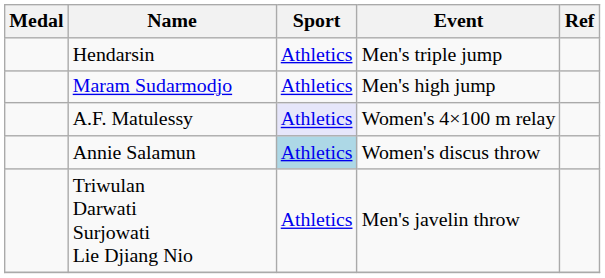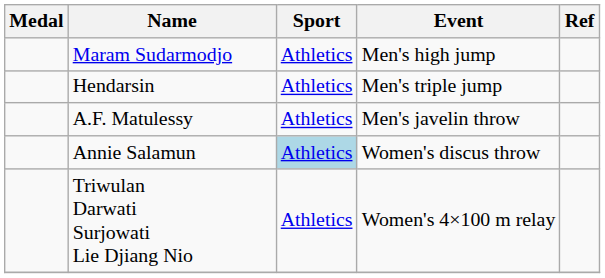rows swapped: Maram Sudarmodjo <-> Hendarsin
A.F. Matulessy | Sport: lavender background -> no background
A.F. Matulessy | Event: Women's 4×100 m relay -> Men's javelin throw
Triwulan Darwati Surjowati Lie Djiang Nio | Event: Men's javelin throw -> Women's 4×100 m relay
